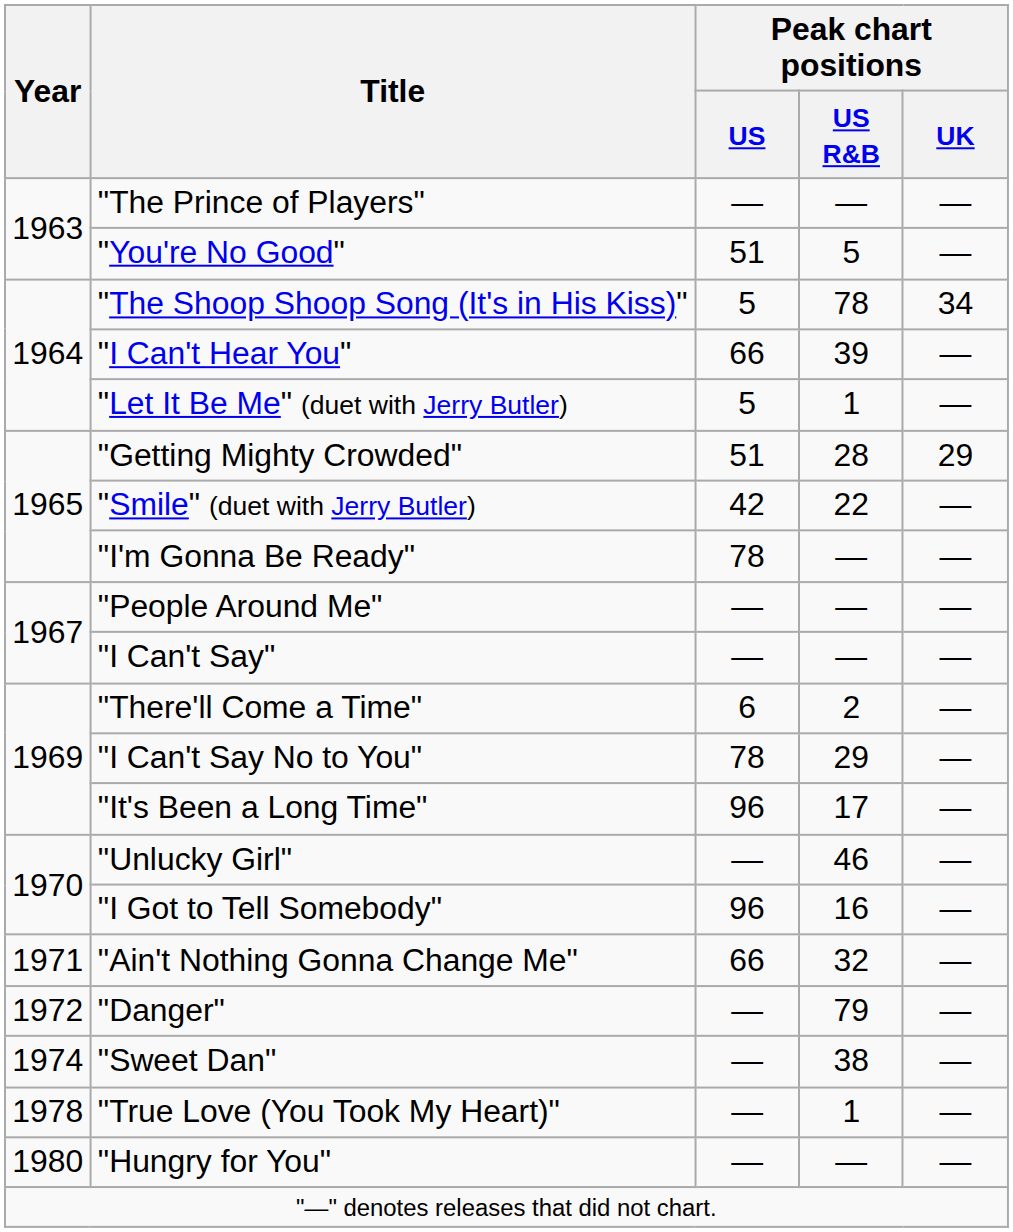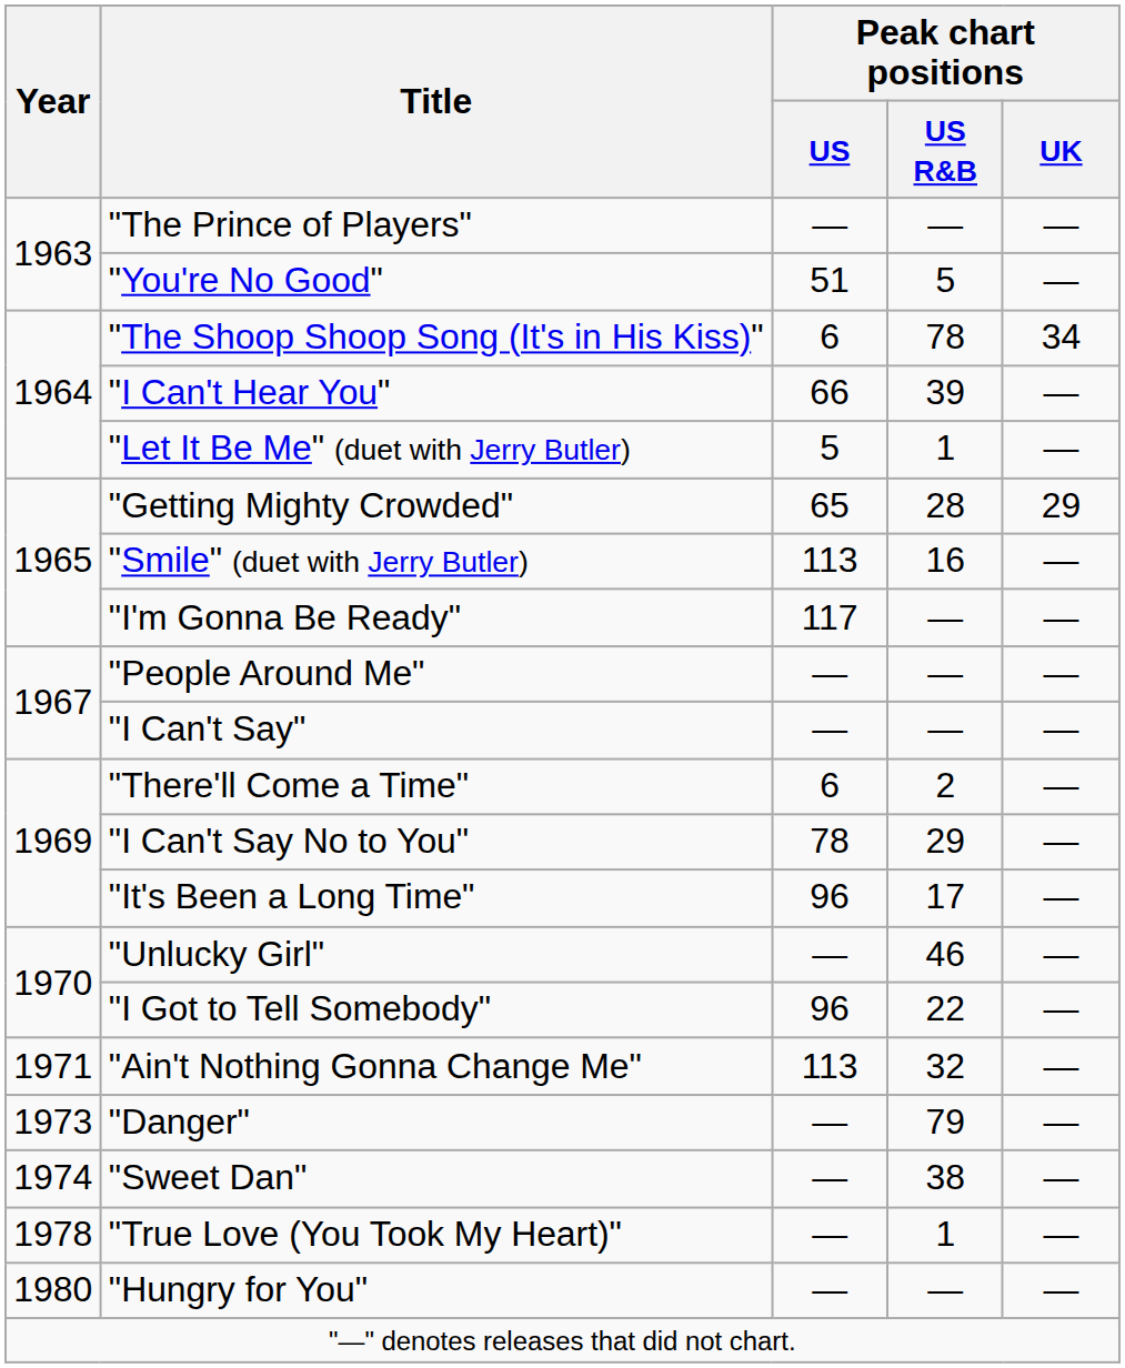"The Shoop Shoop Song (It's in His Kiss)" | Peak chart positions / US: 5 -> 6
"Getting Mighty Crowded" | Peak chart positions / US: 51 -> 65
"Smile" (duet with Jerry Butler) | Peak chart positions / US: 42 -> 113
"Smile" (duet with Jerry Butler) | Peak chart positions / US R&B: 22 -> 16
"I'm Gonna Be Ready" | Peak chart positions / US: 78 -> 117
"I Got to Tell Somebody" | Peak chart positions / US R&B: 16 -> 22
"Ain't Nothing Gonna Change Me" | Peak chart positions / US: 66 -> 113
"Danger" | Year: 1972 -> 1973
